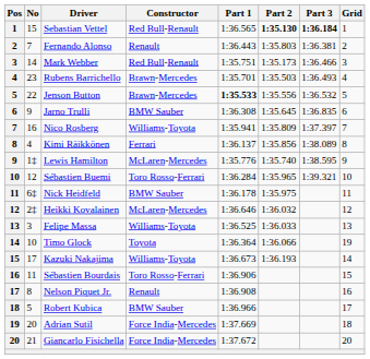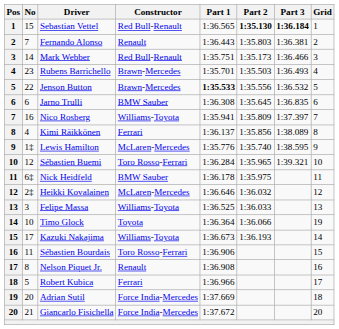Jarno Trulli | No: 9 -> 6
Robert Kubica | Constructor: BMW Sauber -> Ferrari
